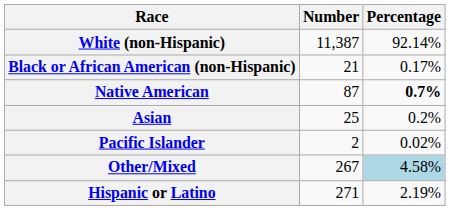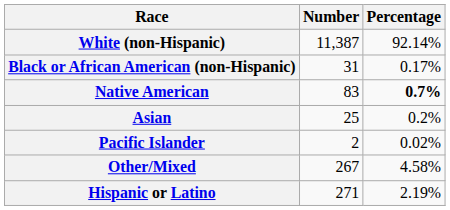Black or African American (non-Hispanic) | Number: 21 -> 31
Native American | Number: 87 -> 83
Other/Mixed | Percentage: lightblue background -> no background
